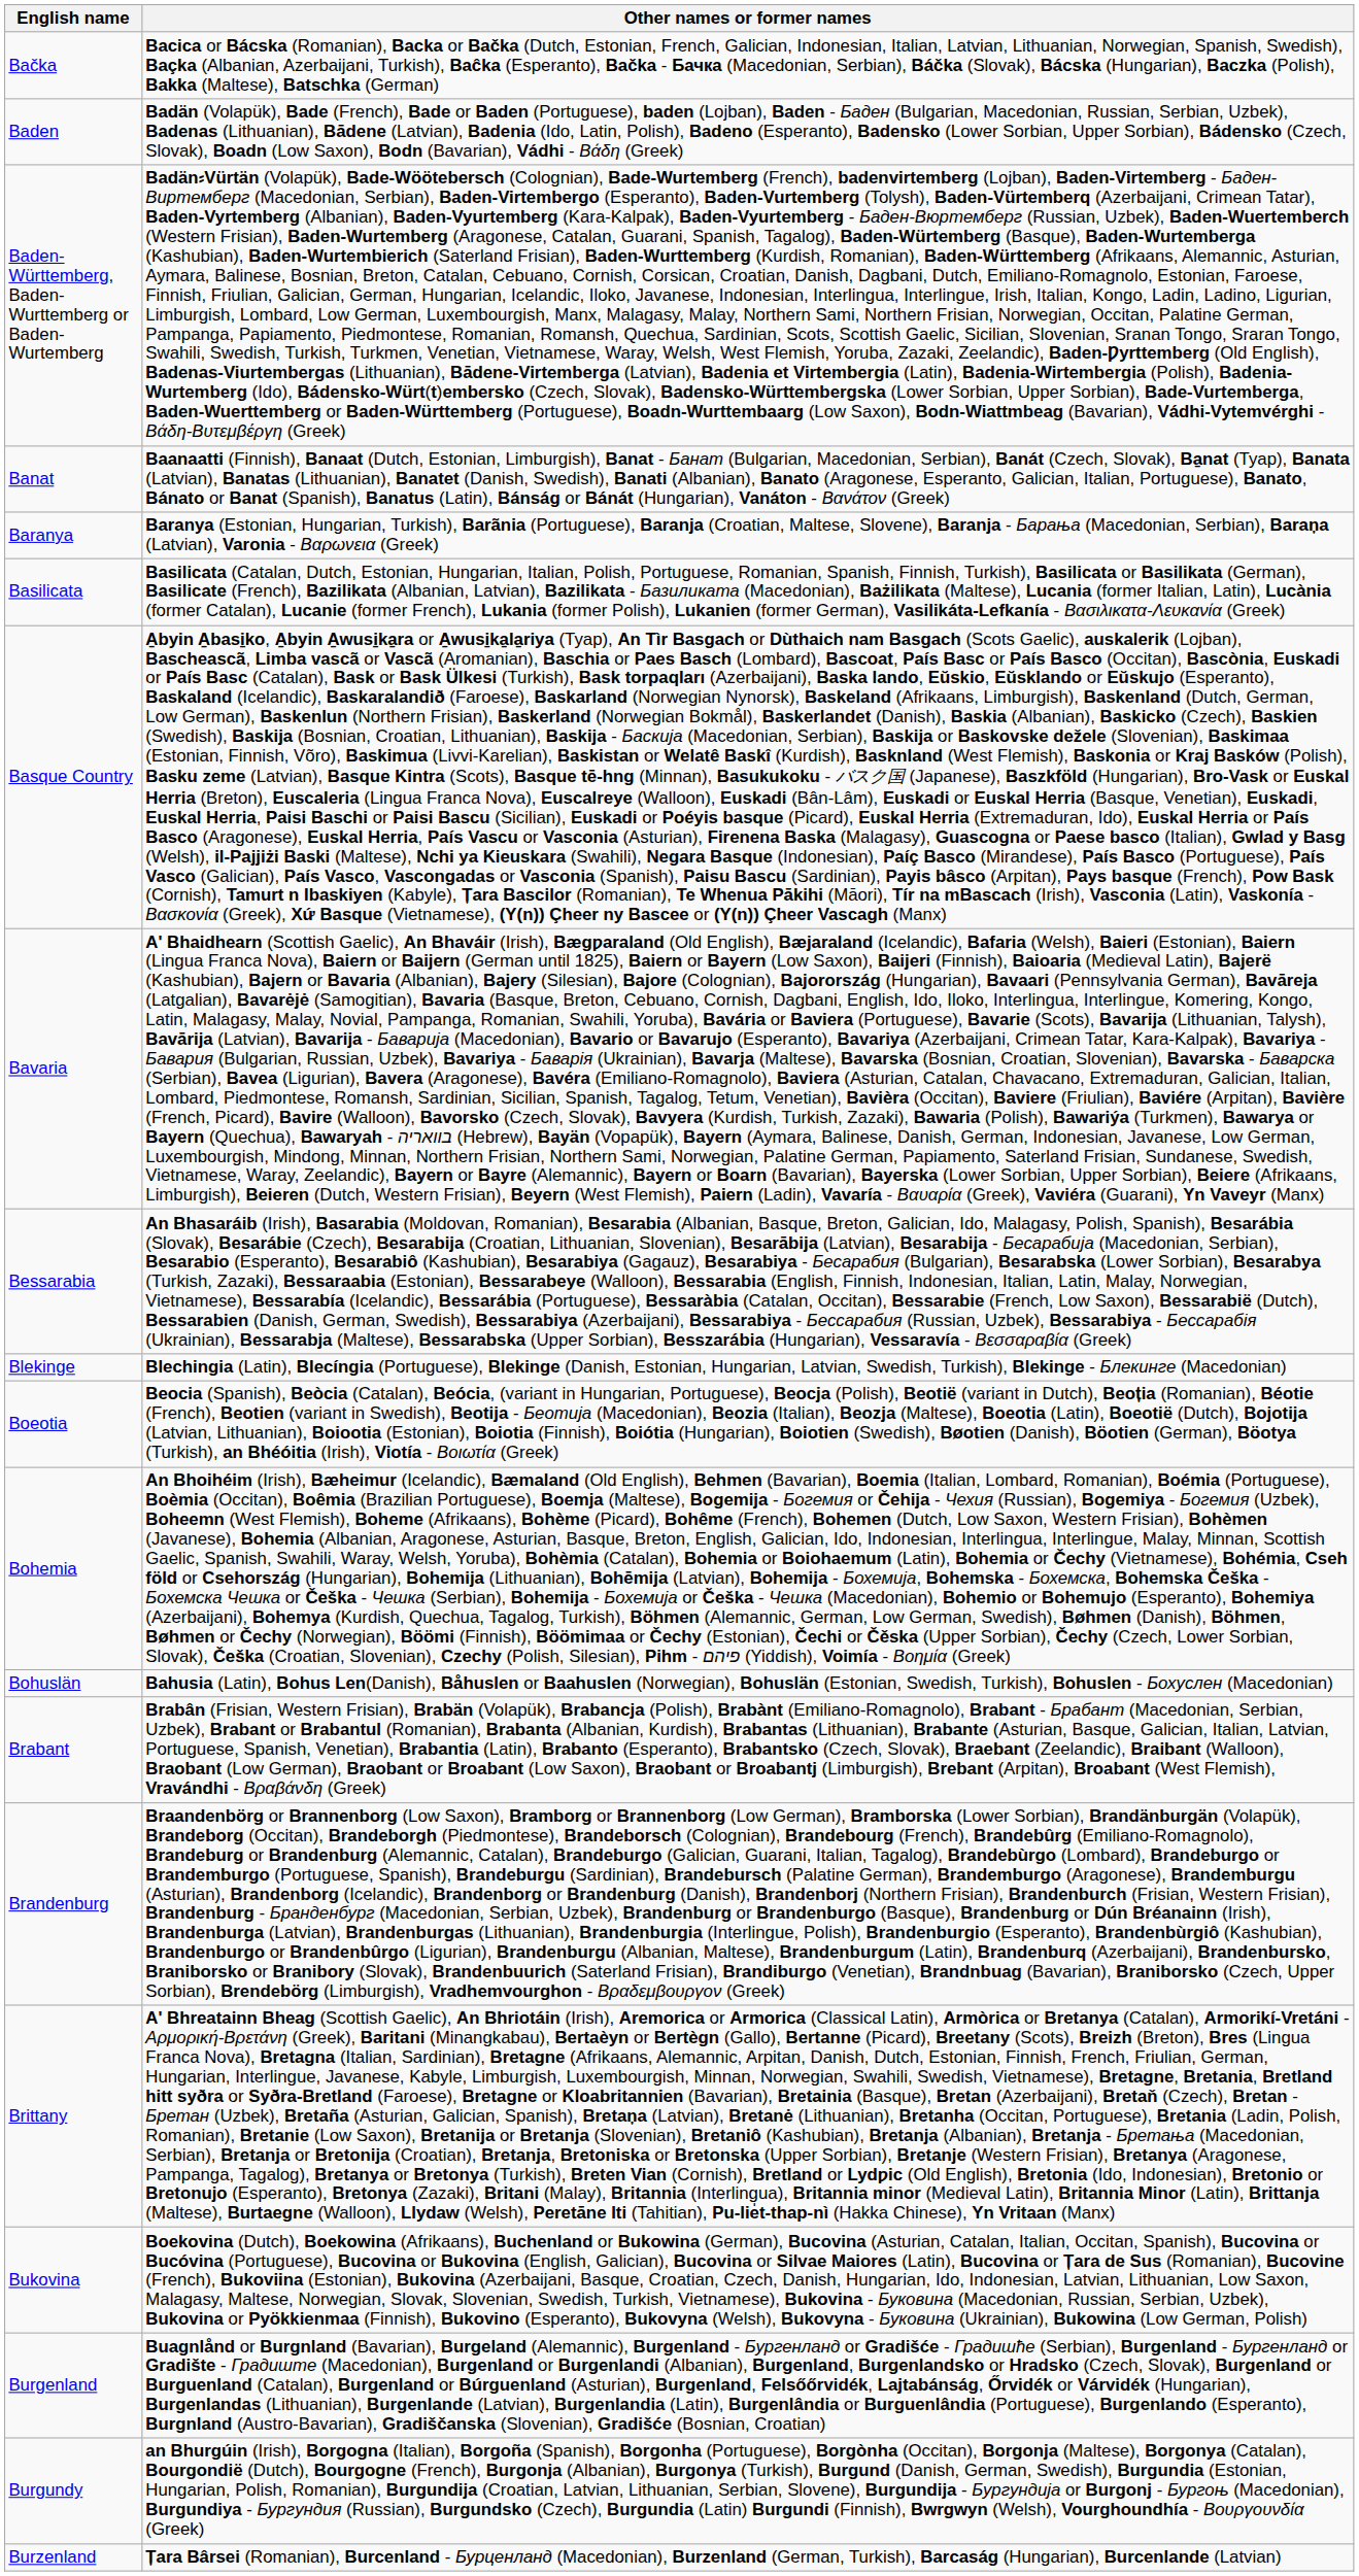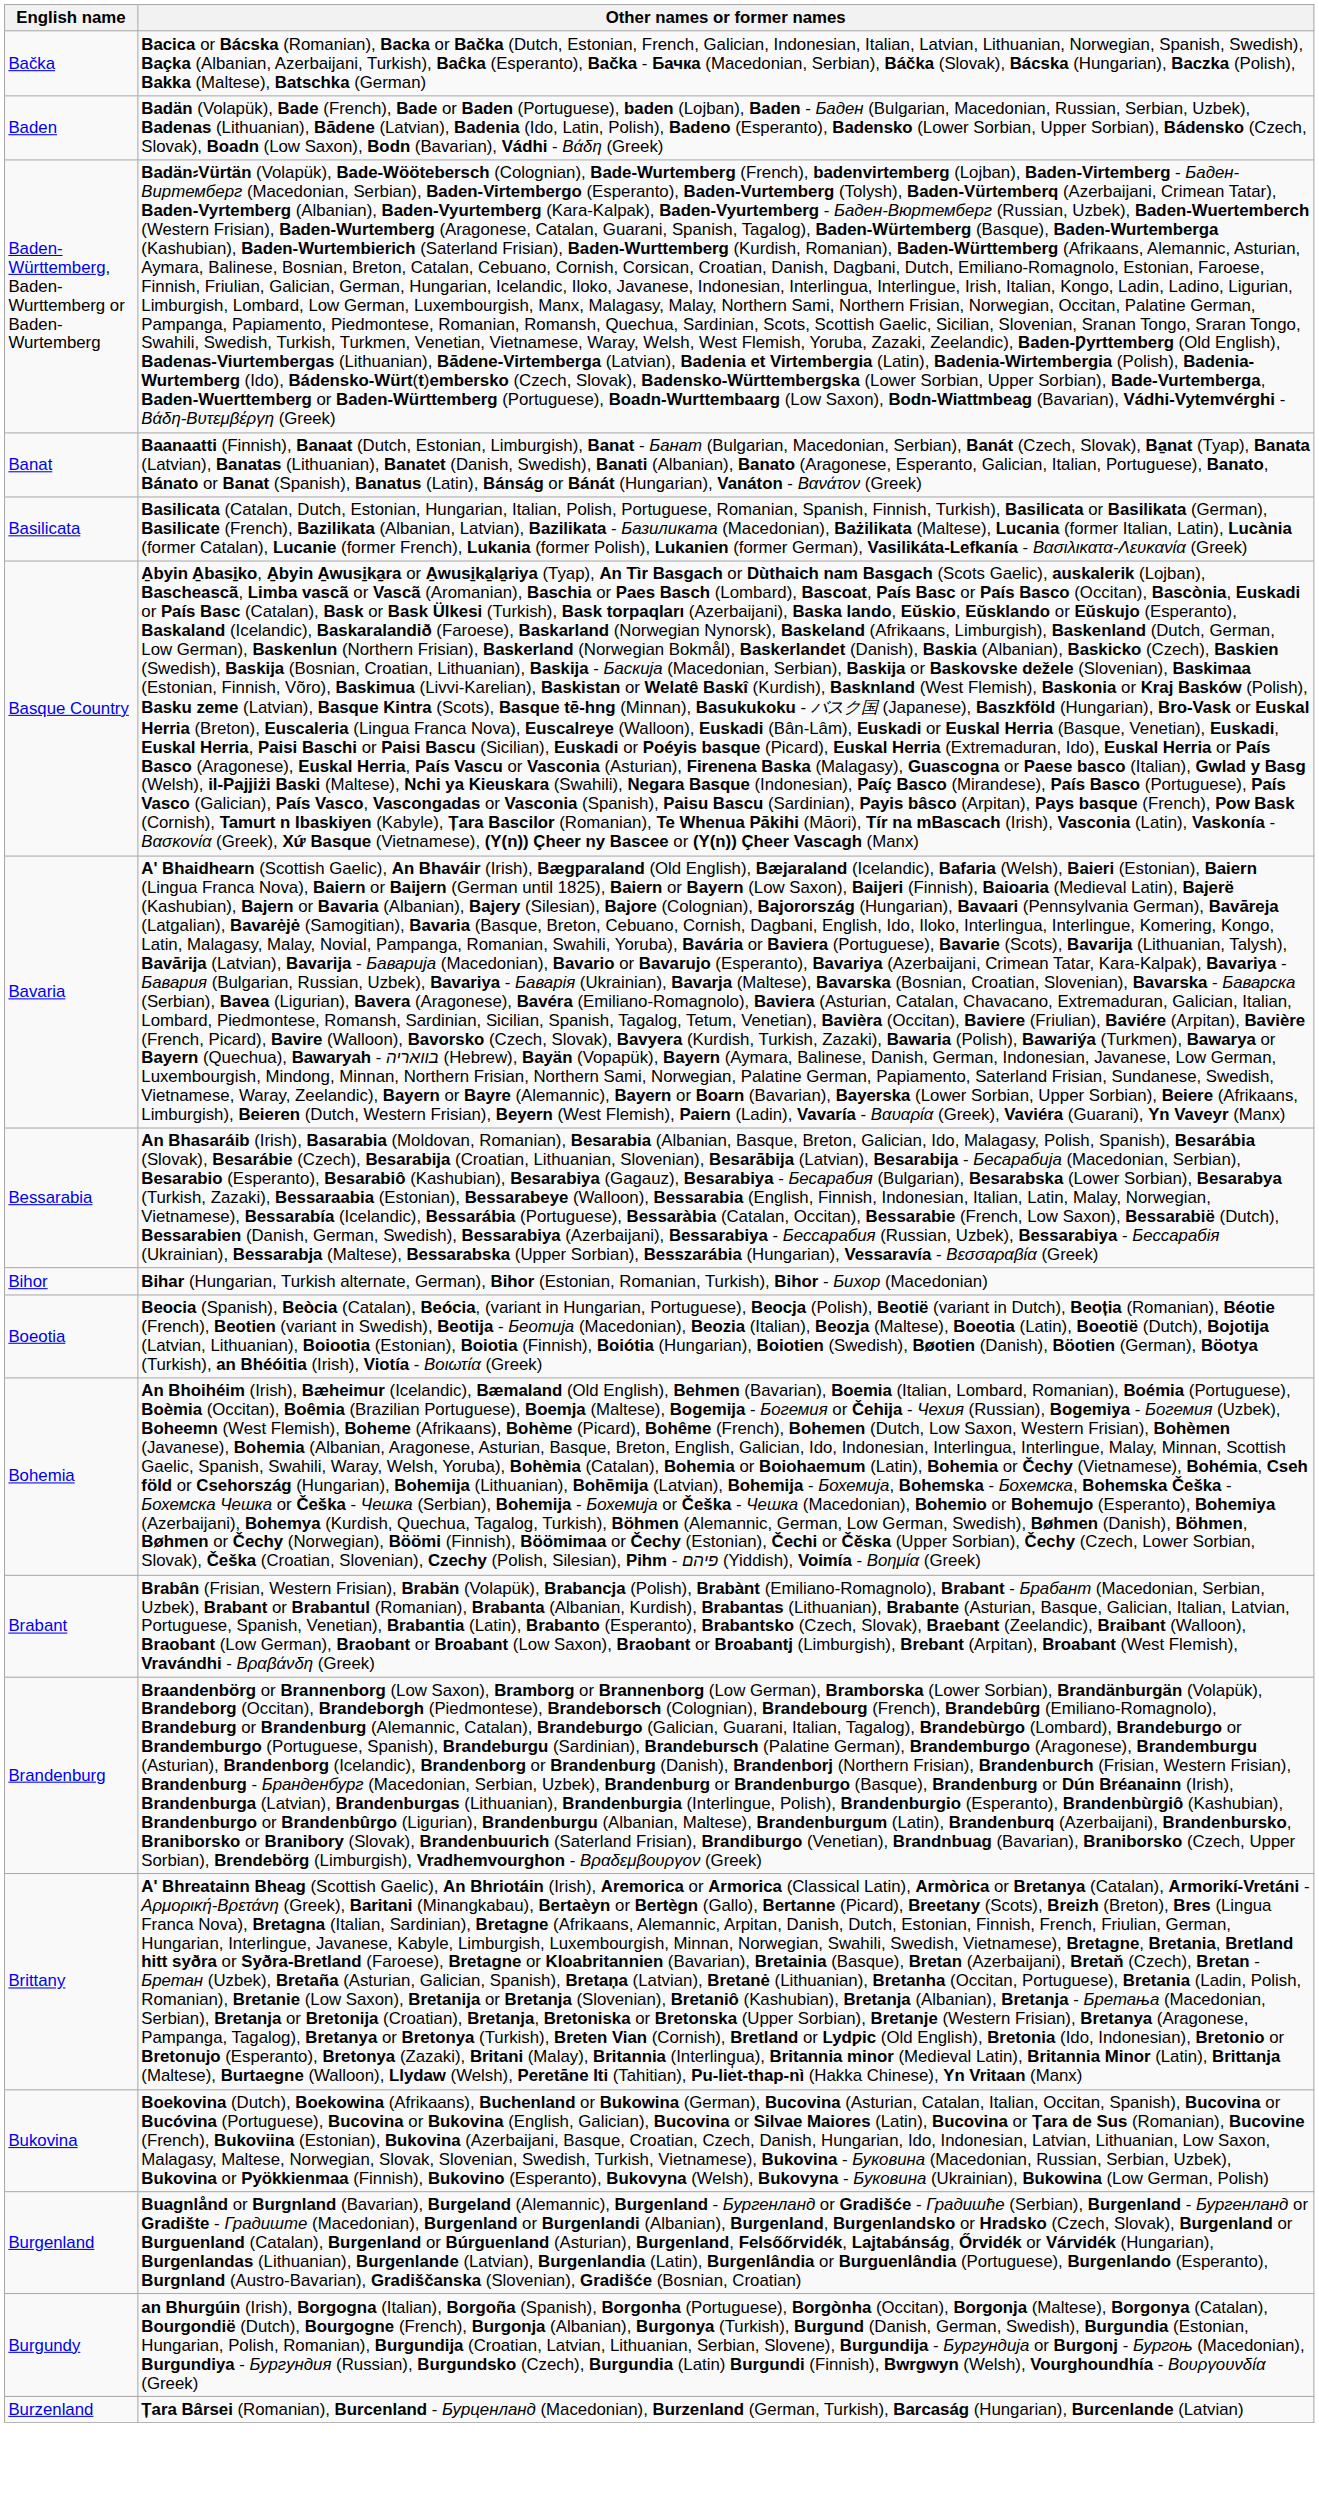- row: Baranya | Baranya (Estonian, Hungarian, Turkish), Barãnia (Portuguese), Baranja (Croatian, Maltese, Slovene), Baranja - Барања (Macedonian, Serbian), Baraņa (Latvian), Varonia - Βαρωνεια (Greek)
+ row: Bihor | Bihar (Hungarian, Turkish alternate, German), Bihor (Estonian, Romanian, Turkish), Bihor - Бихор (Macedonian)
- row: Blekinge | Blechingia (Latin), Blecíngia (Portuguese), Blekinge (Danish, Estonian, Hungarian, Latvian, Swedish, Turkish), Blekinge - Блекинге (Macedonian)
- row: Bohuslän | Bahusia (Latin), Bohus Len(Danish), Båhuslen or Baahuslen (Norwegian), Bohuslän (Estonian, Swedish, Turkish), Bohuslen - Бохуслен (Macedonian)
